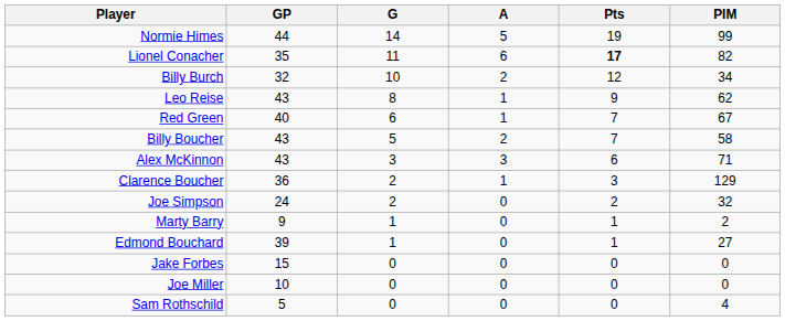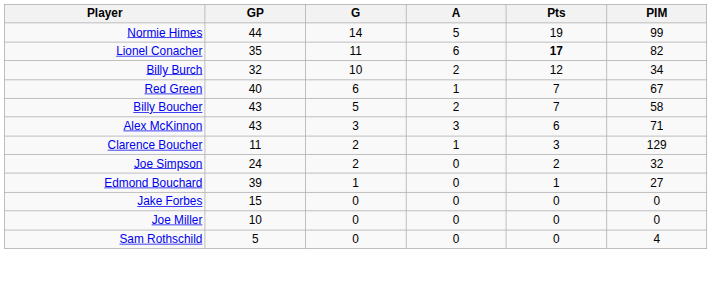- row: Leo Reise | 43 | 8 | 1 | 9 | 62
Clarence Boucher | GP: 36 -> 11
- row: Marty Barry | 9 | 1 | 0 | 1 | 2
